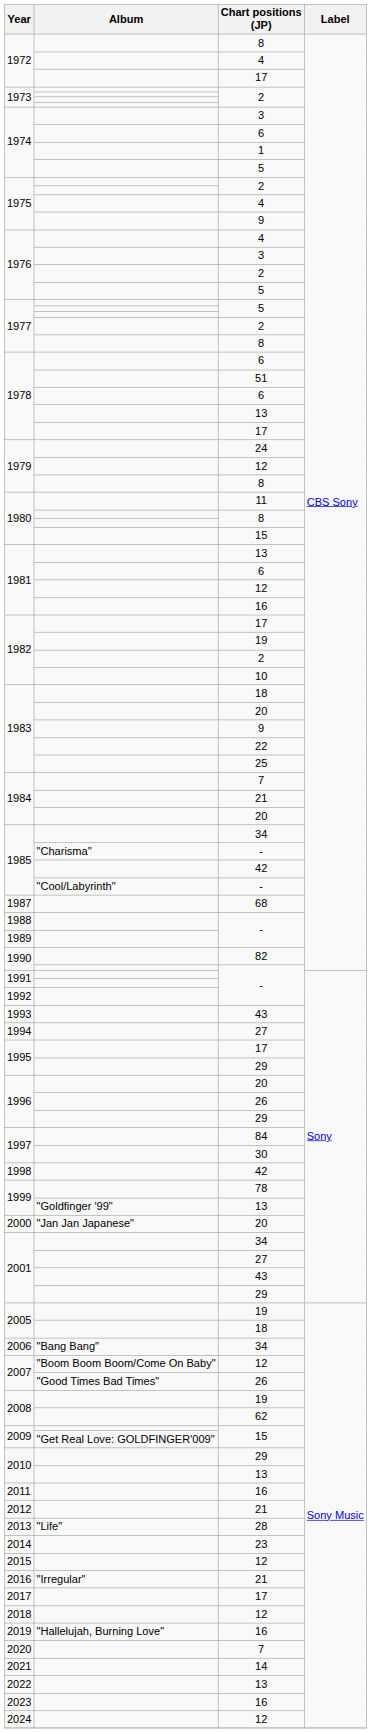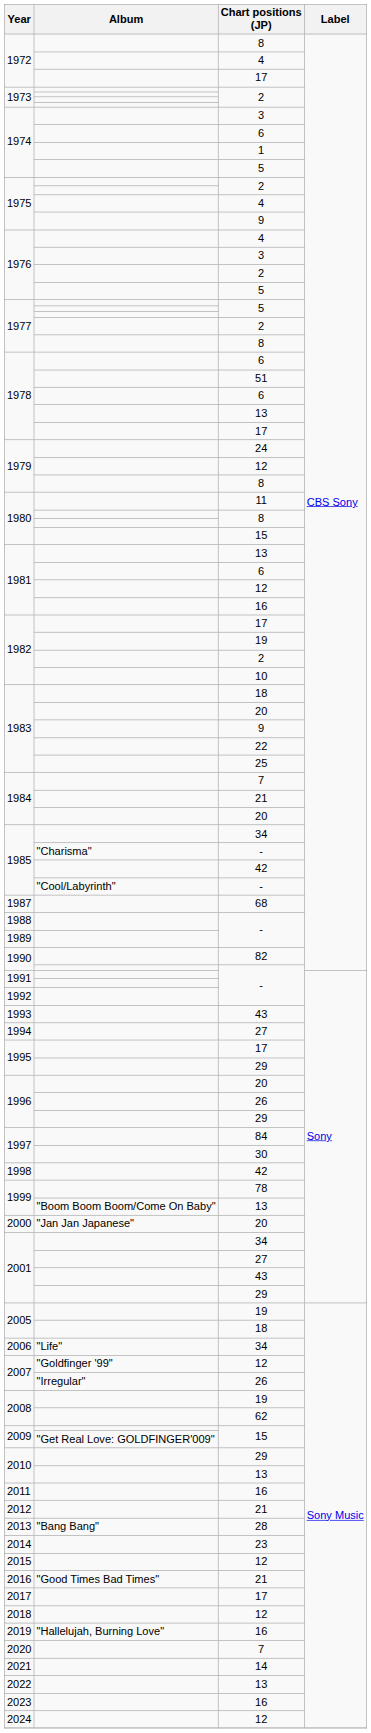1999 / 13 | Album: "Goldfinger '99" -> "Boom Boom Boom/Come On Baby"
2006 | Album: "Bang Bang" -> "Life"
2007 / 12 | Album: "Boom Boom Boom/Come On Baby" -> "Goldfinger '99"
2007 / 26 | Album: "Good Times Bad Times" -> "Irregular"
2013 | Album: "Life" -> "Bang Bang"
2016 | Album: "Irregular" -> "Good Times Bad Times"
